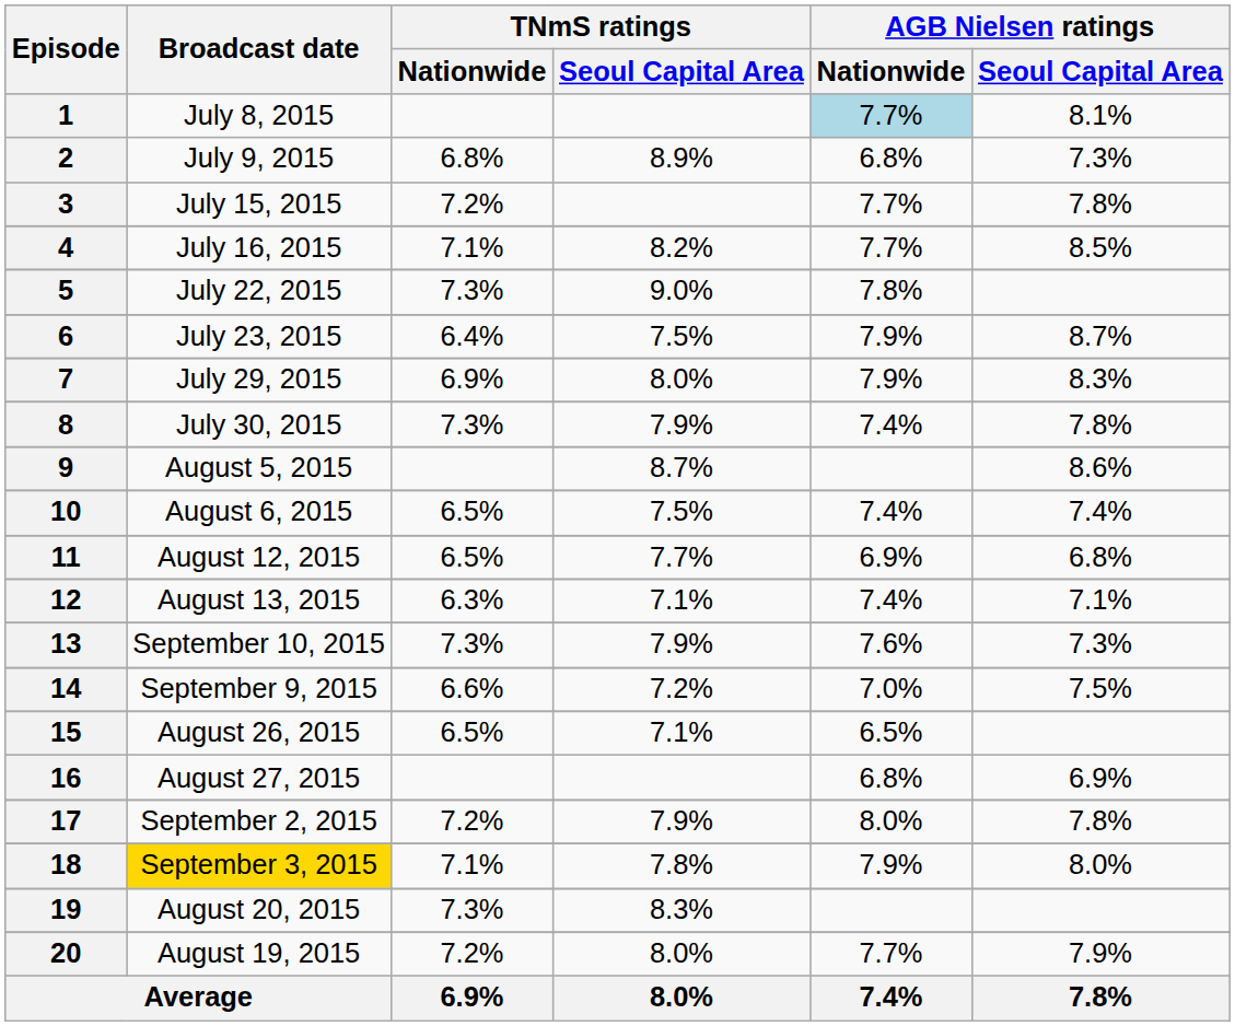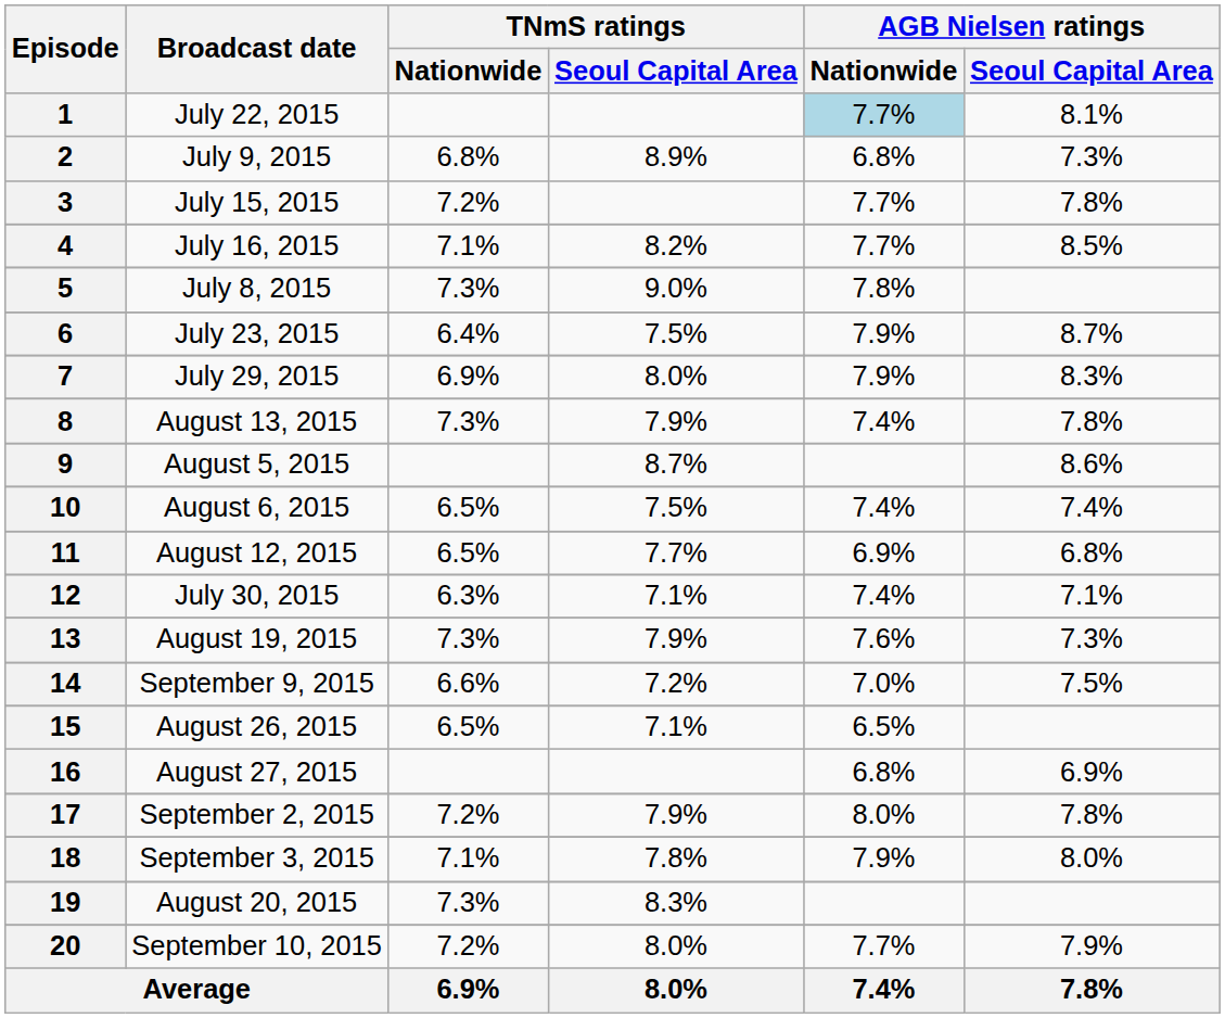1 | Broadcast date: July 8, 2015 -> July 22, 2015
5 | Broadcast date: July 22, 2015 -> July 8, 2015
8 | Broadcast date: July 30, 2015 -> August 13, 2015
12 | Broadcast date: August 13, 2015 -> July 30, 2015
13 | Broadcast date: September 10, 2015 -> August 19, 2015
18 | Broadcast date: gold background -> no background
20 | Broadcast date: August 19, 2015 -> September 10, 2015
